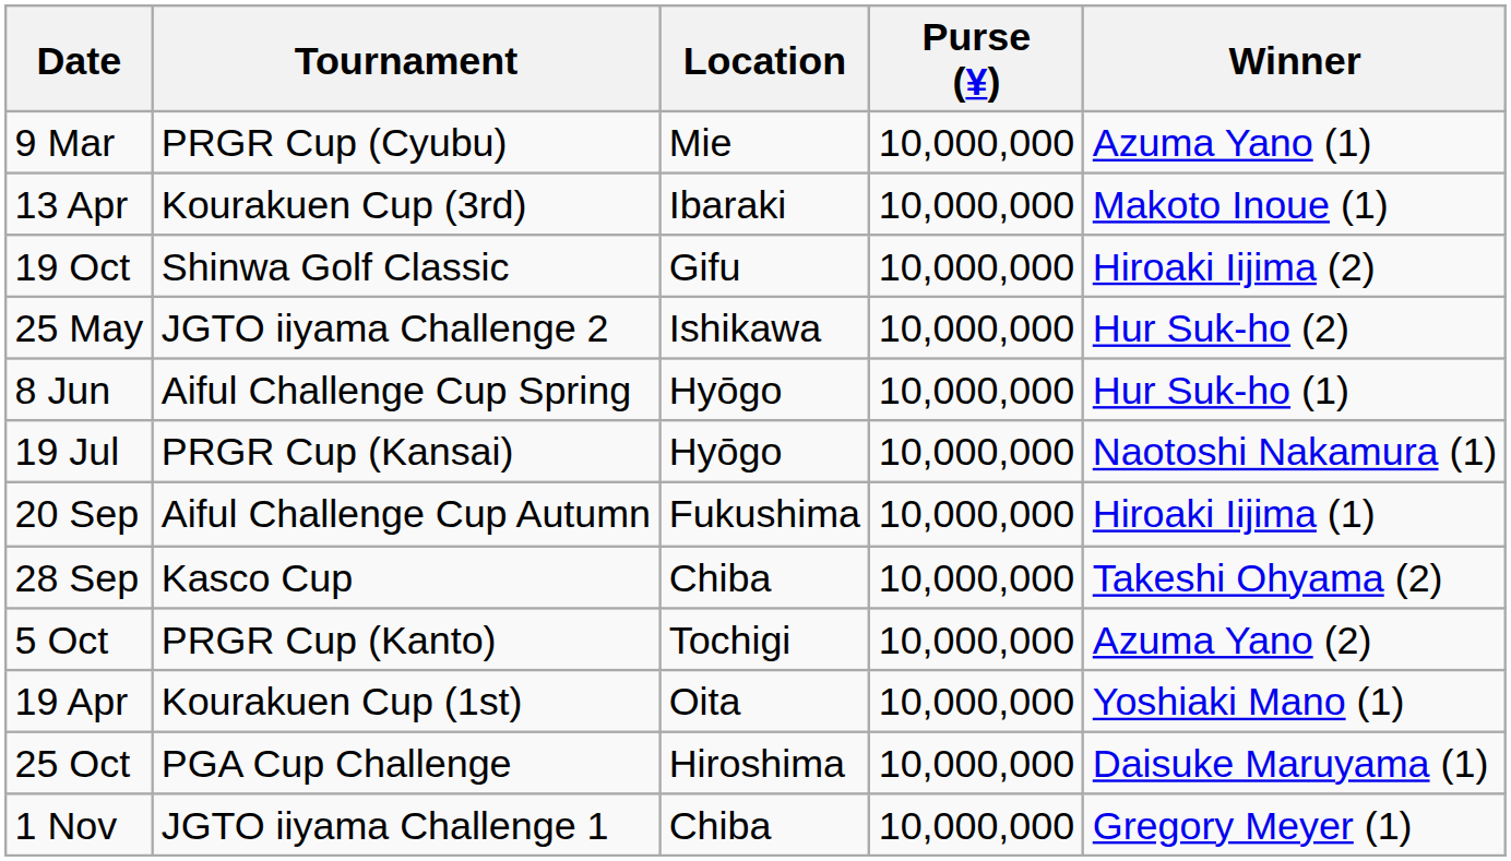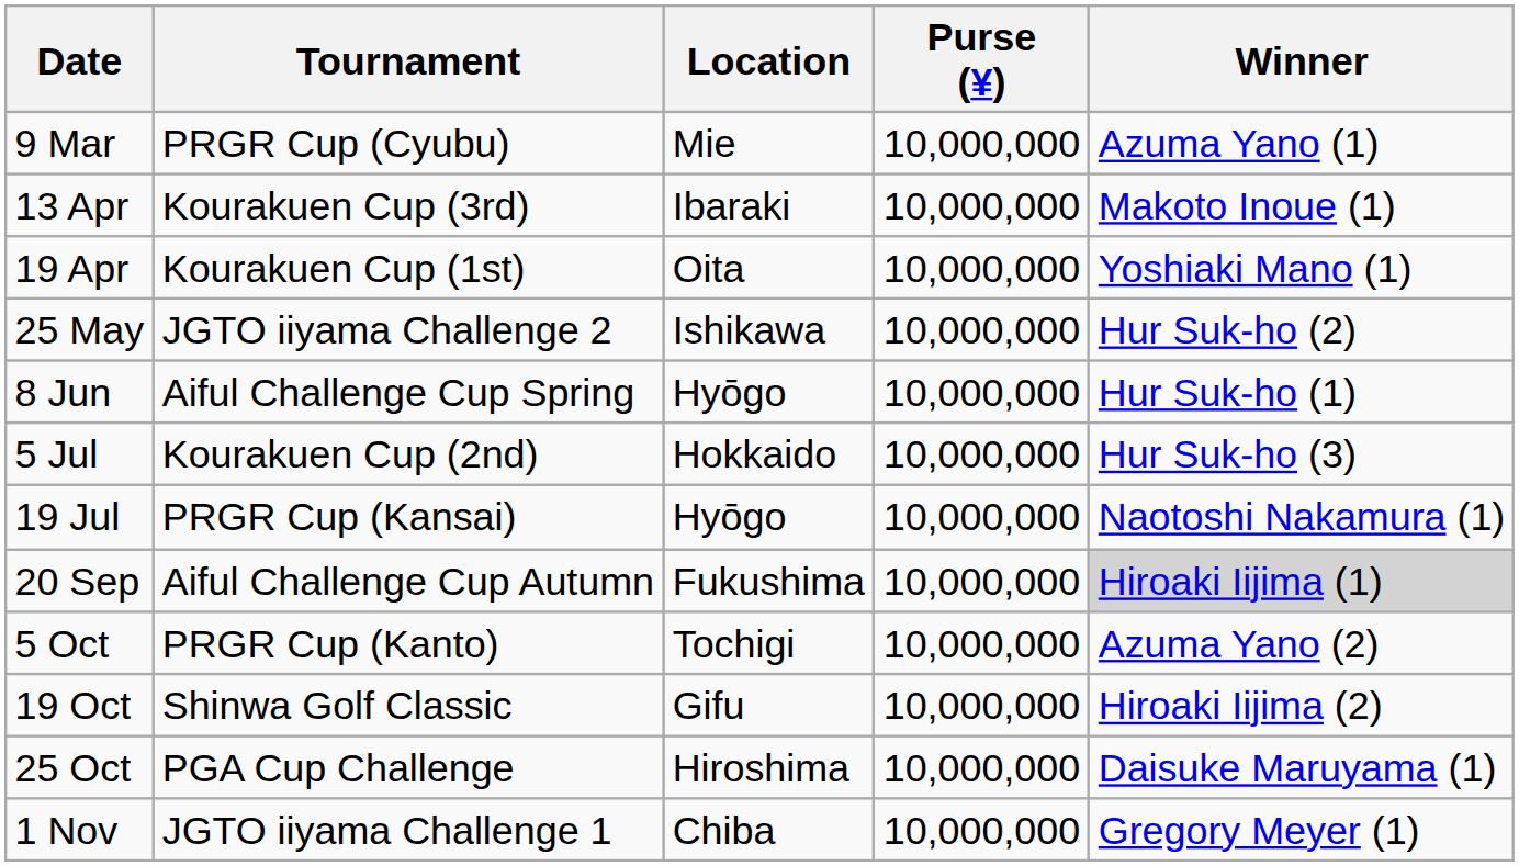rows swapped: 19 Apr <-> 19 Oct
+ row: 5 Jul | Kourakuen Cup (2nd) | Hokkaido | 10,000,000 | Hur Suk-ho (3)
20 Sep | Winner: no background -> lightgrey background
- row: 28 Sep | Kasco Cup | Chiba | 10,000,000 | Takeshi Ohyama (2)
